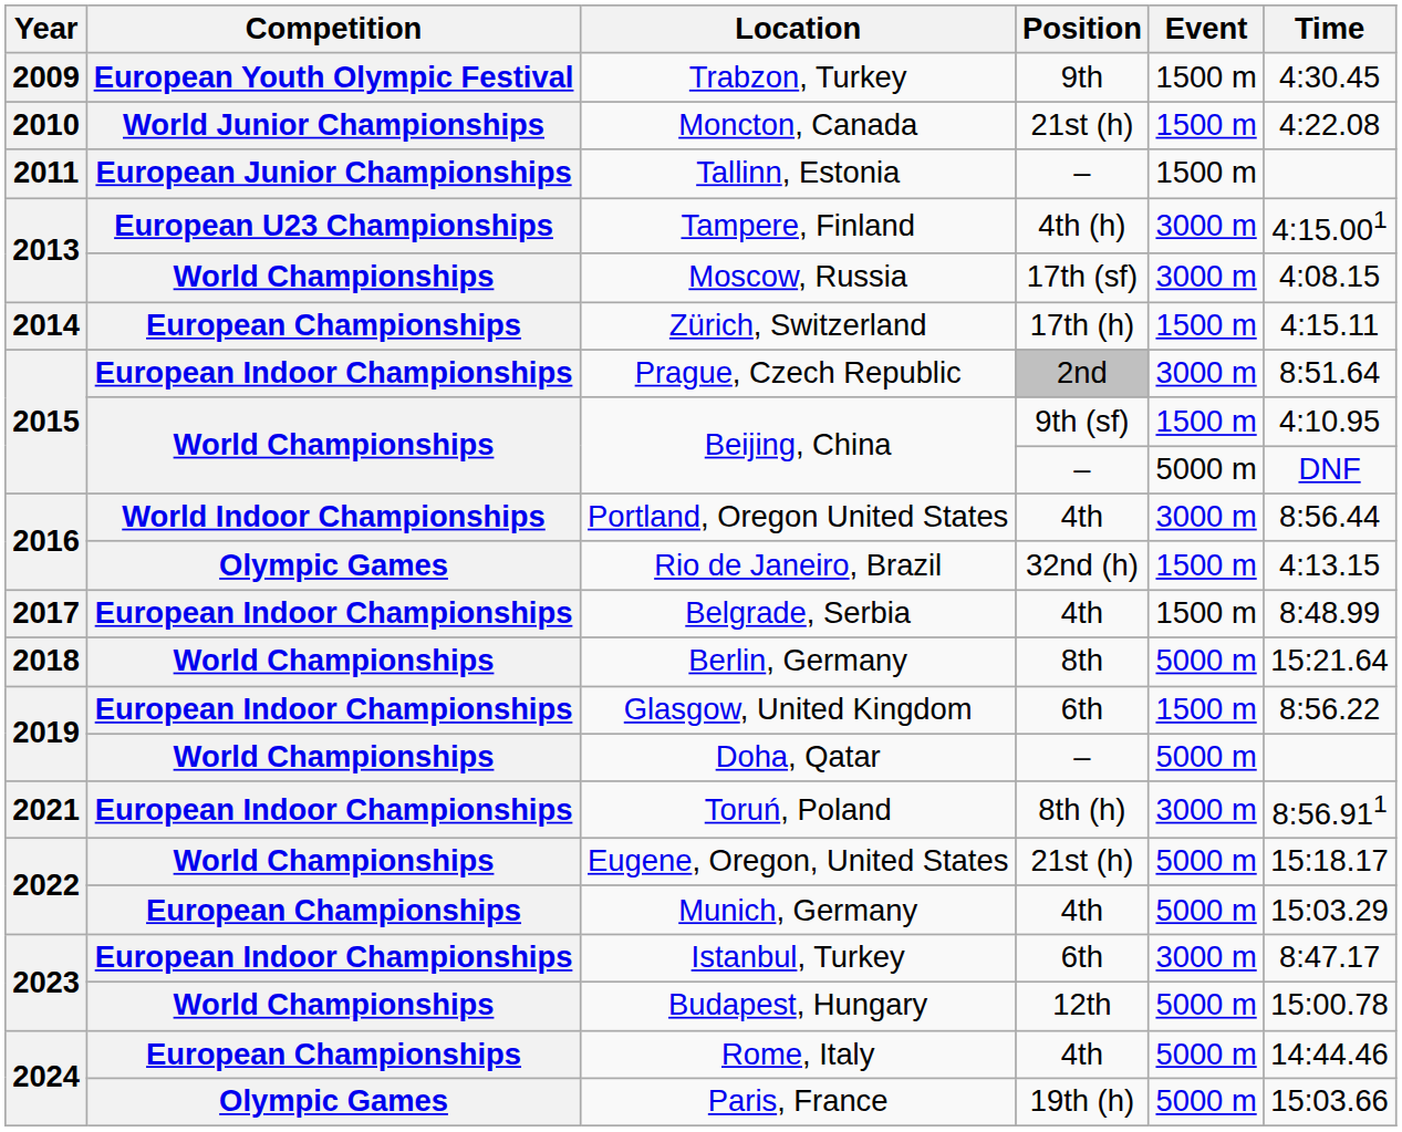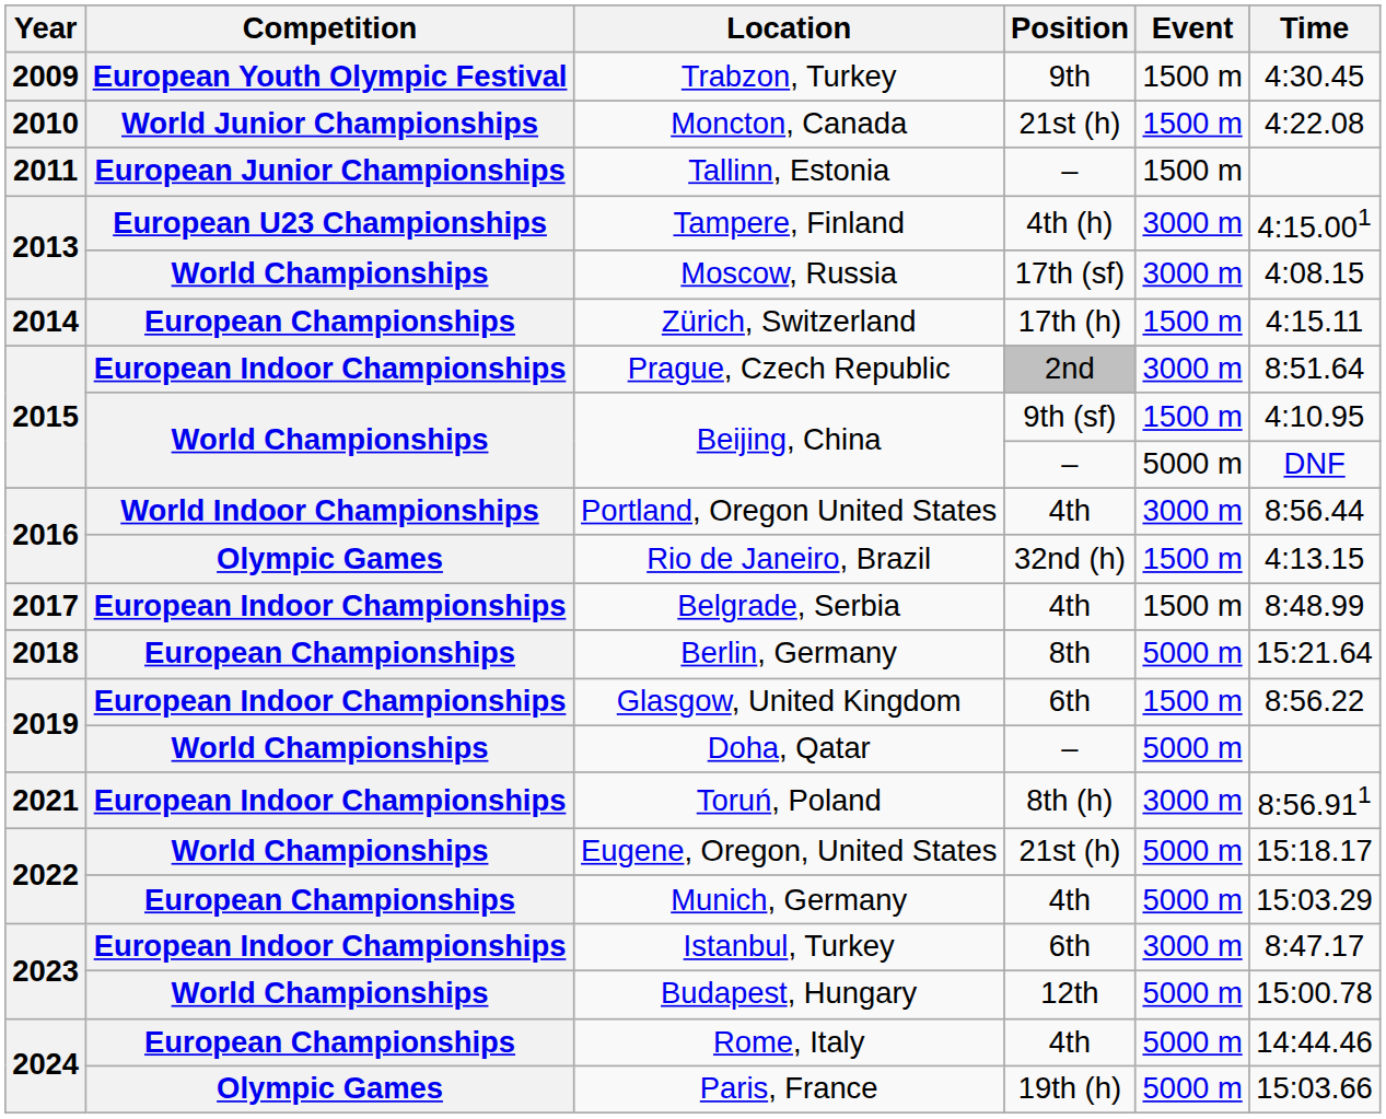Berlin, Germany | Competition: World Championships -> European Championships
